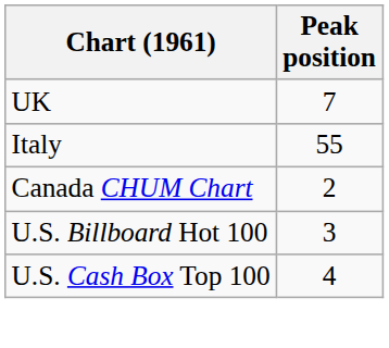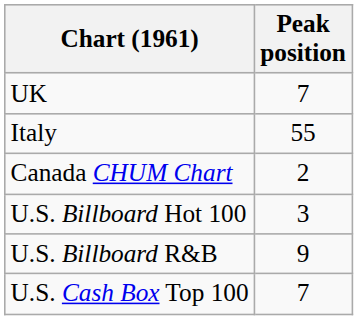+ row: U.S. Billboard R&B | 9
U.S. Cash Box Top 100 | Peak position: 4 -> 7
